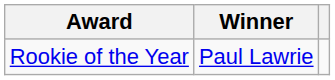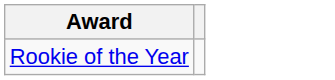- column: Winner | Paul Lawrie
